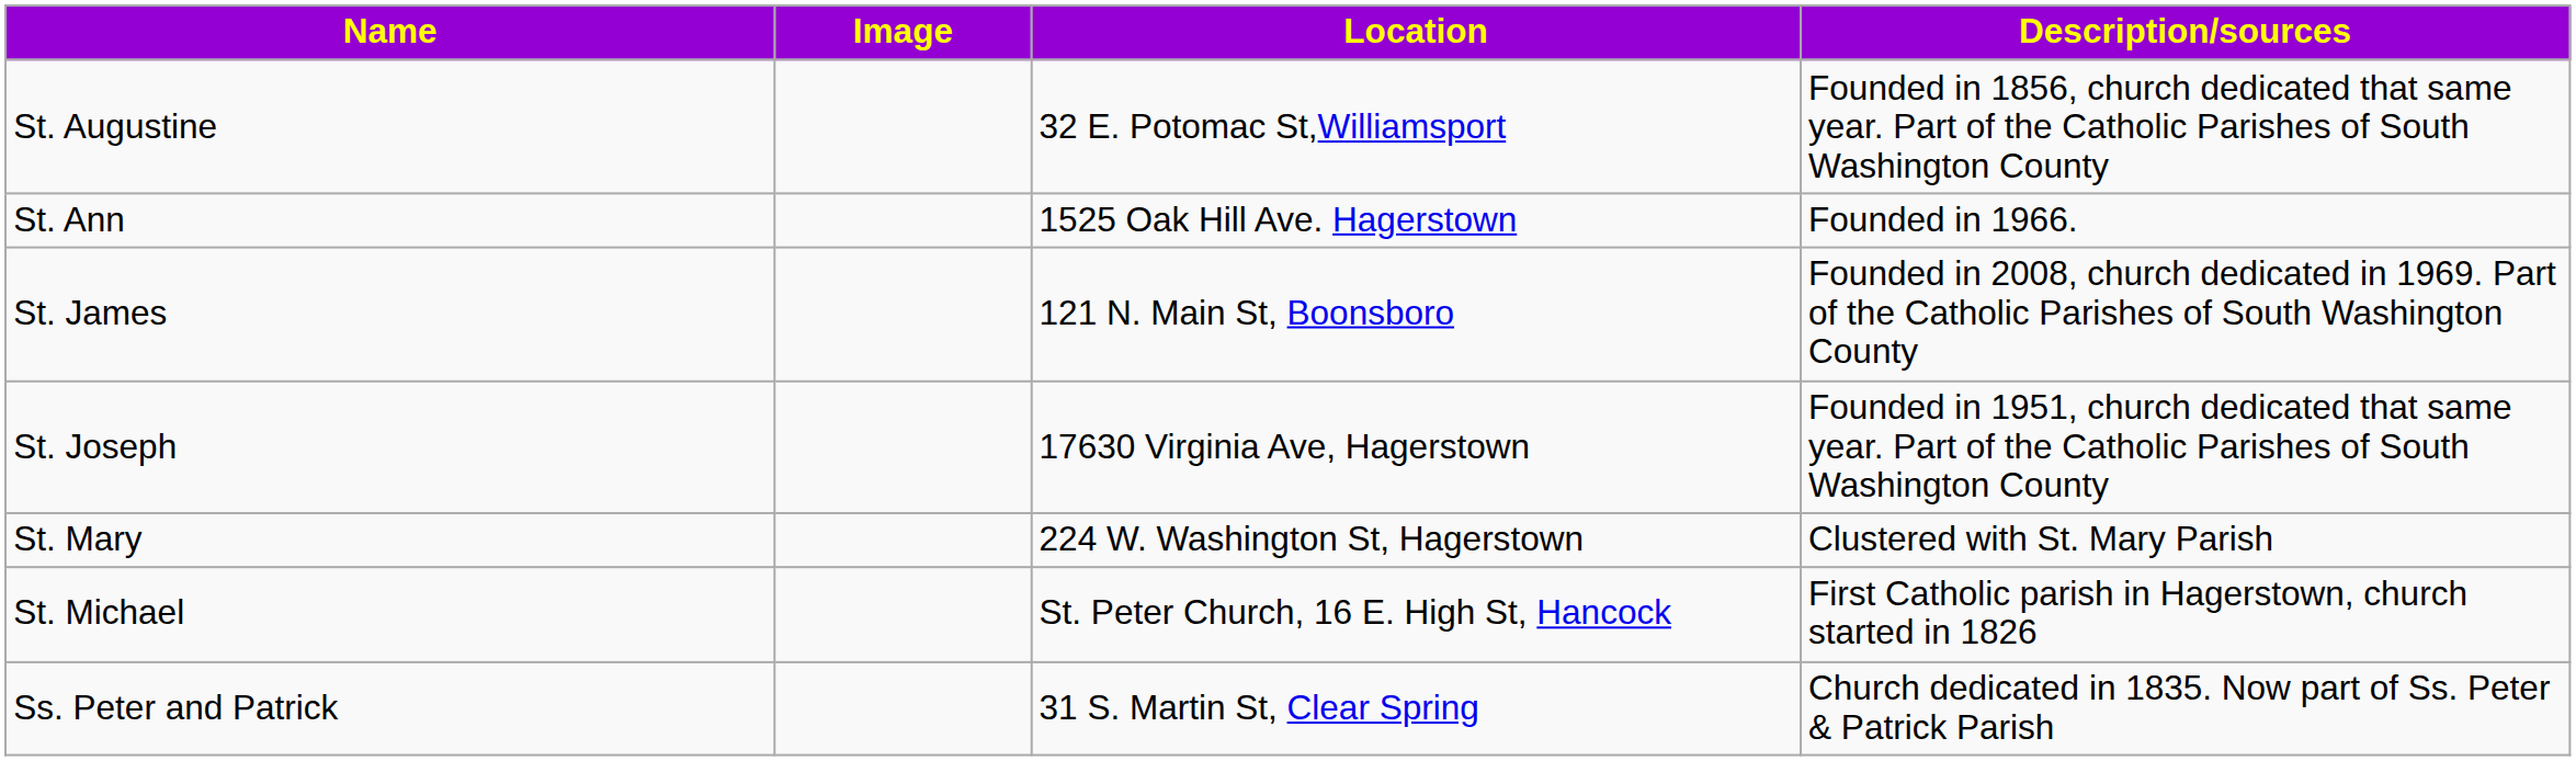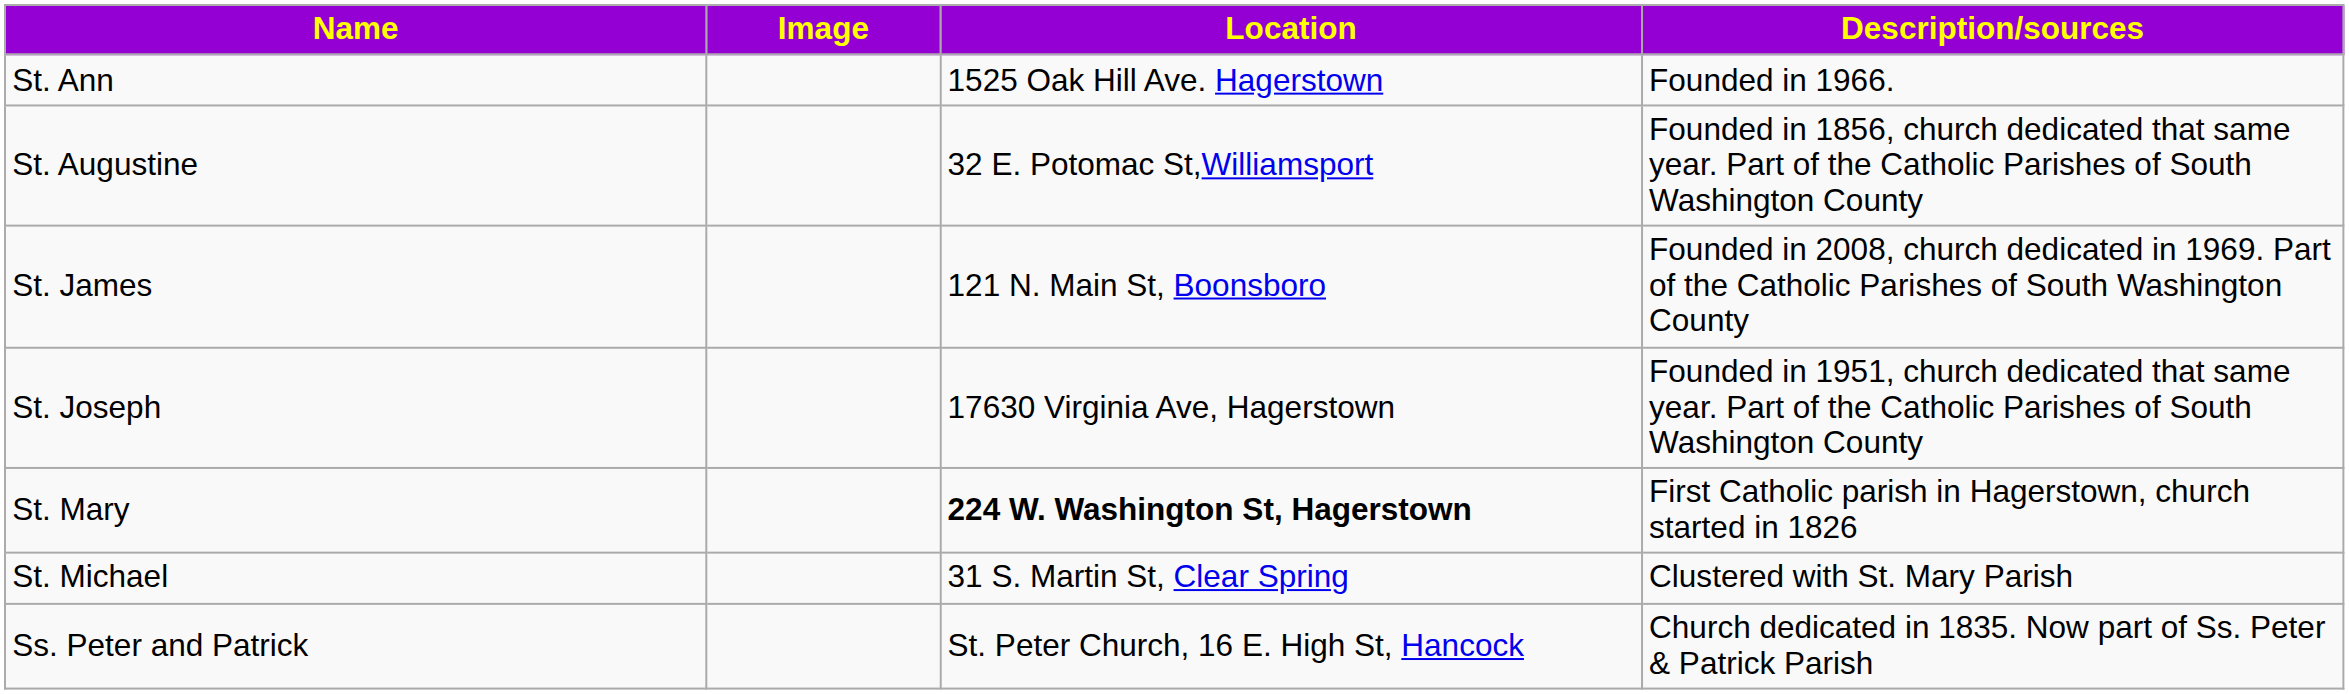rows swapped: St. Ann <-> St. Augustine
St. Mary | Location: normal -> bold
St. Mary | Description/sources: Clustered with St. Mary Parish -> First Catholic parish in Hagerstown, church started in 1826
St. Michael | Location: St. Peter Church, 16 E. High St, Hancock -> 31 S. Martin St, Clear Spring
St. Michael | Description/sources: First Catholic parish in Hagerstown, church started in 1826 -> Clustered with St. Mary Parish
Ss. Peter and Patrick | Location: 31 S. Martin St, Clear Spring -> St. Peter Church, 16 E. High St, Hancock
